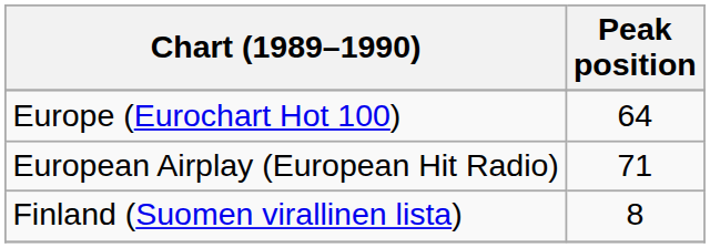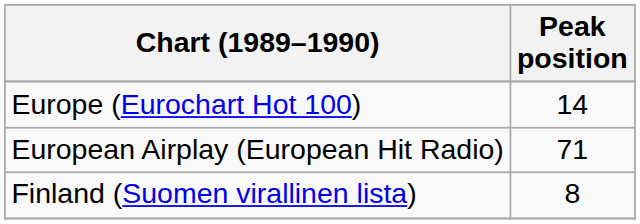Europe (Eurochart Hot 100) | Peak position: 64 -> 14
